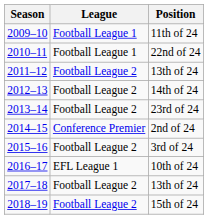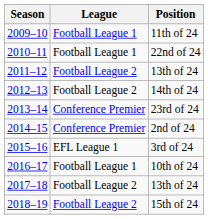23rd of 24 | League: Football League 2 -> Conference Premier
3rd of 24 | League: Football League 2 -> EFL League 1
10th of 24 | League: EFL League 1 -> Football League 1
